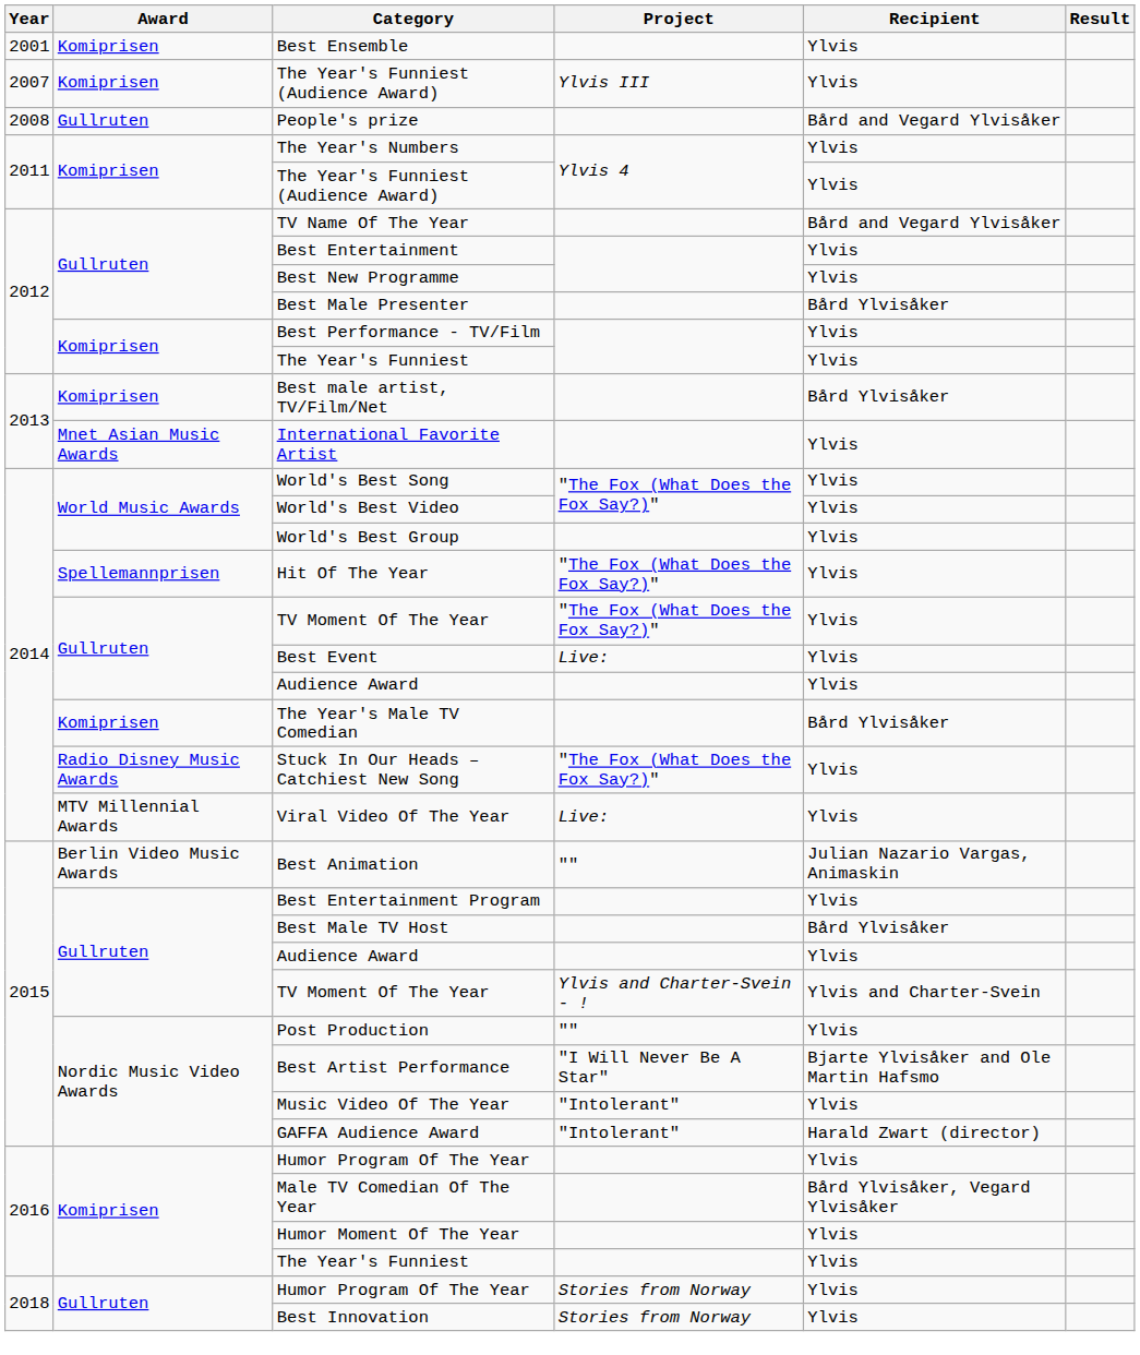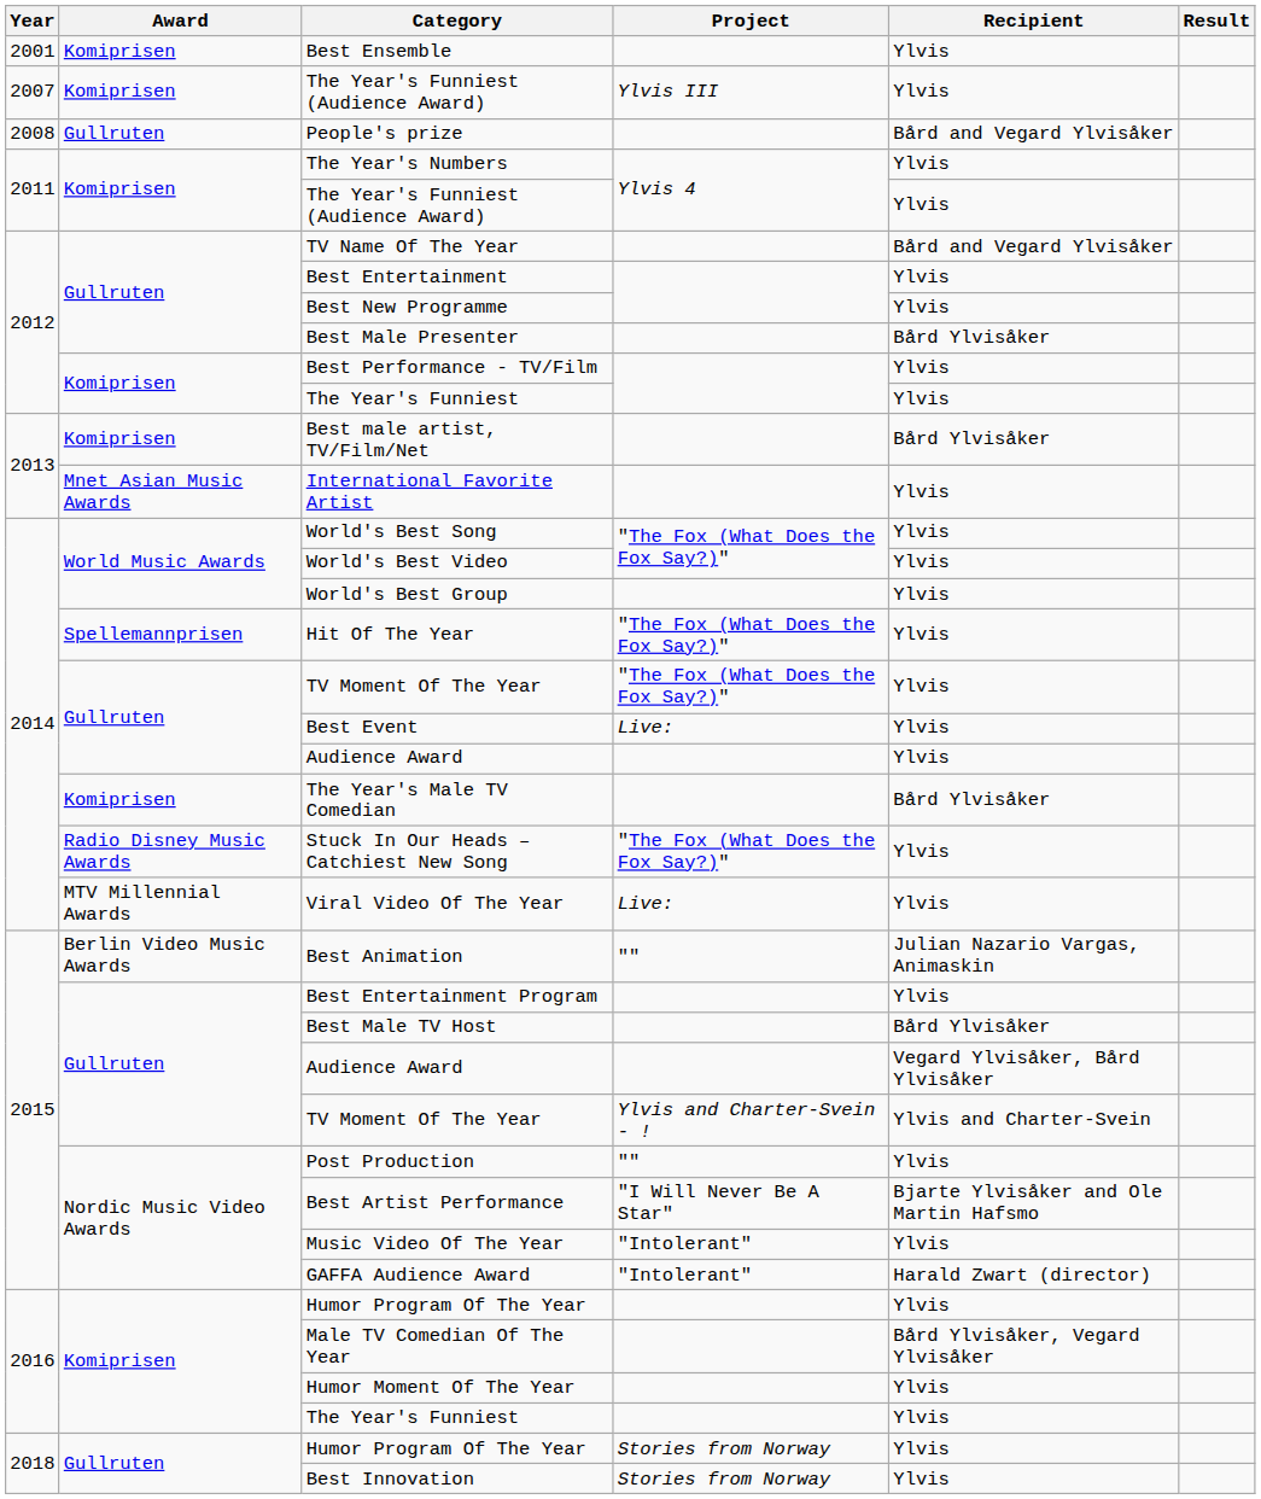2015 / Audience Award | Recipient: Ylvis -> Vegard Ylvisåker, Bård Ylvisåker
